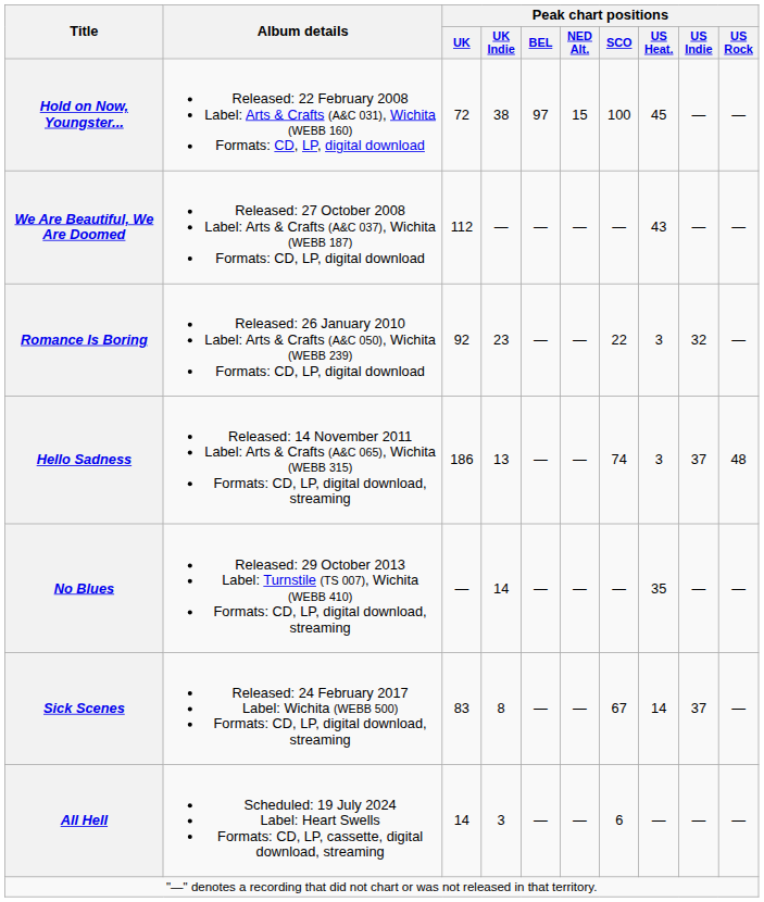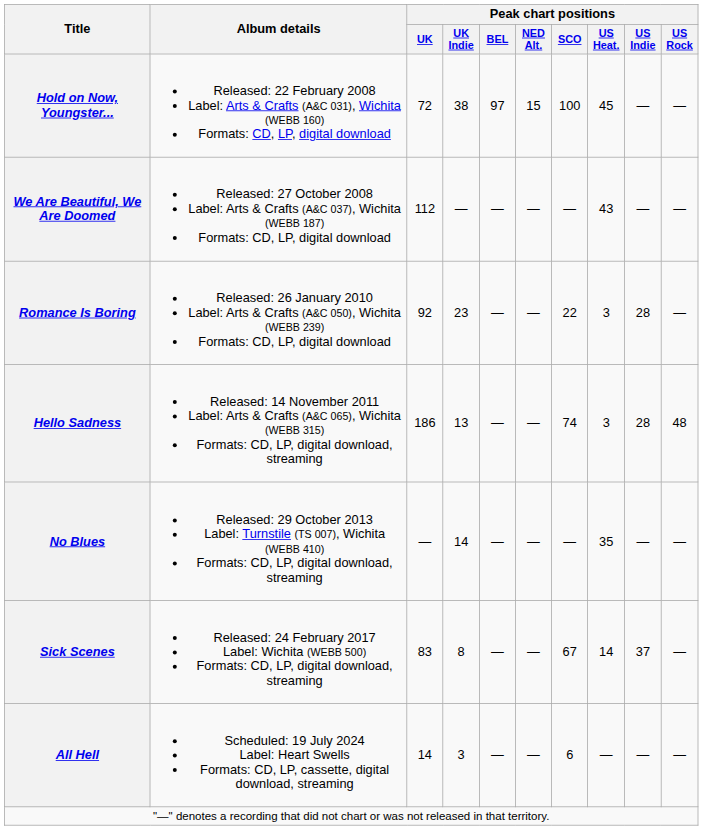Romance Is Boring | Peak chart positions / US Indie: 32 -> 28
Hello Sadness | Peak chart positions / US Indie: 37 -> 28
